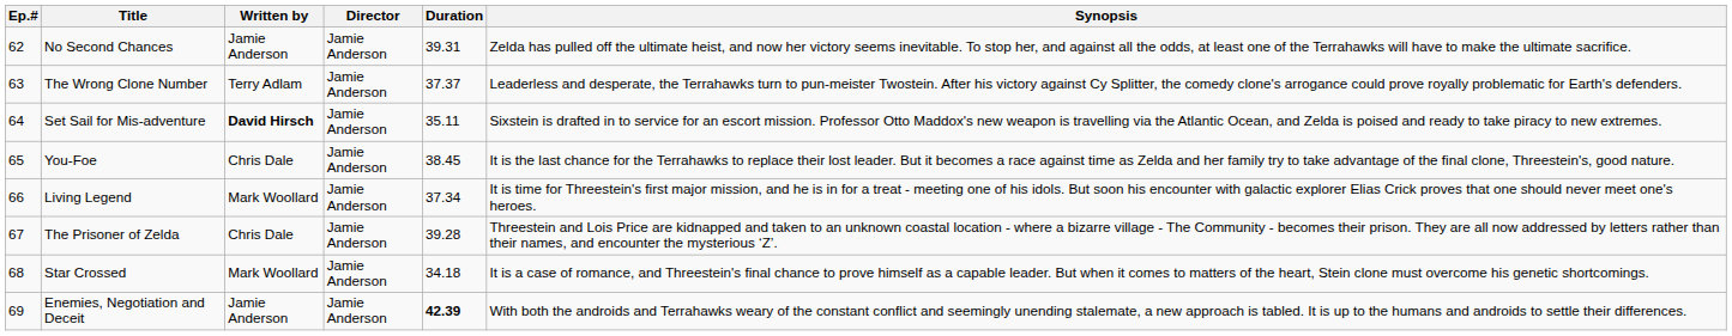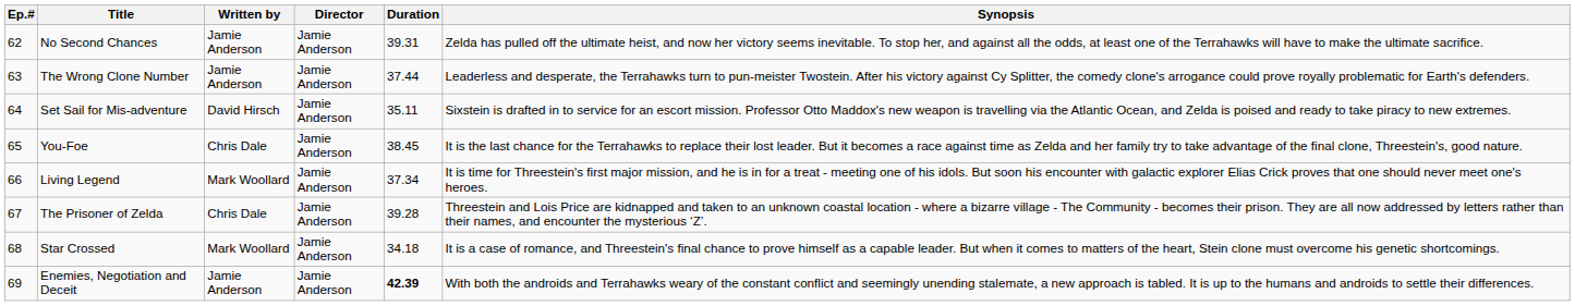The Wrong Clone Number | Written by: Terry Adlam -> Jamie Anderson
The Wrong Clone Number | Duration: 37.37 -> 37.44
Set Sail for Mis-adventure | Written by: bold -> normal
